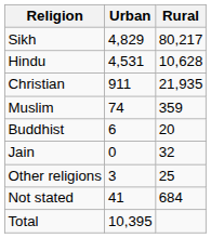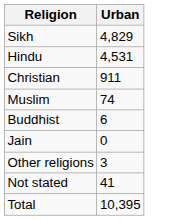- column: Rural | 80,217 | 10,628 | 21,935 | 359 | 20 | 32 | 25 | 684
